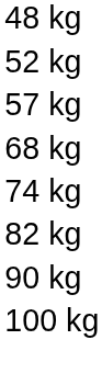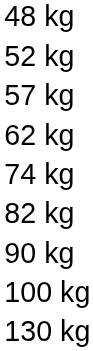+ row: 62 kg
- row: 68 kg
+ row: 130 kg
